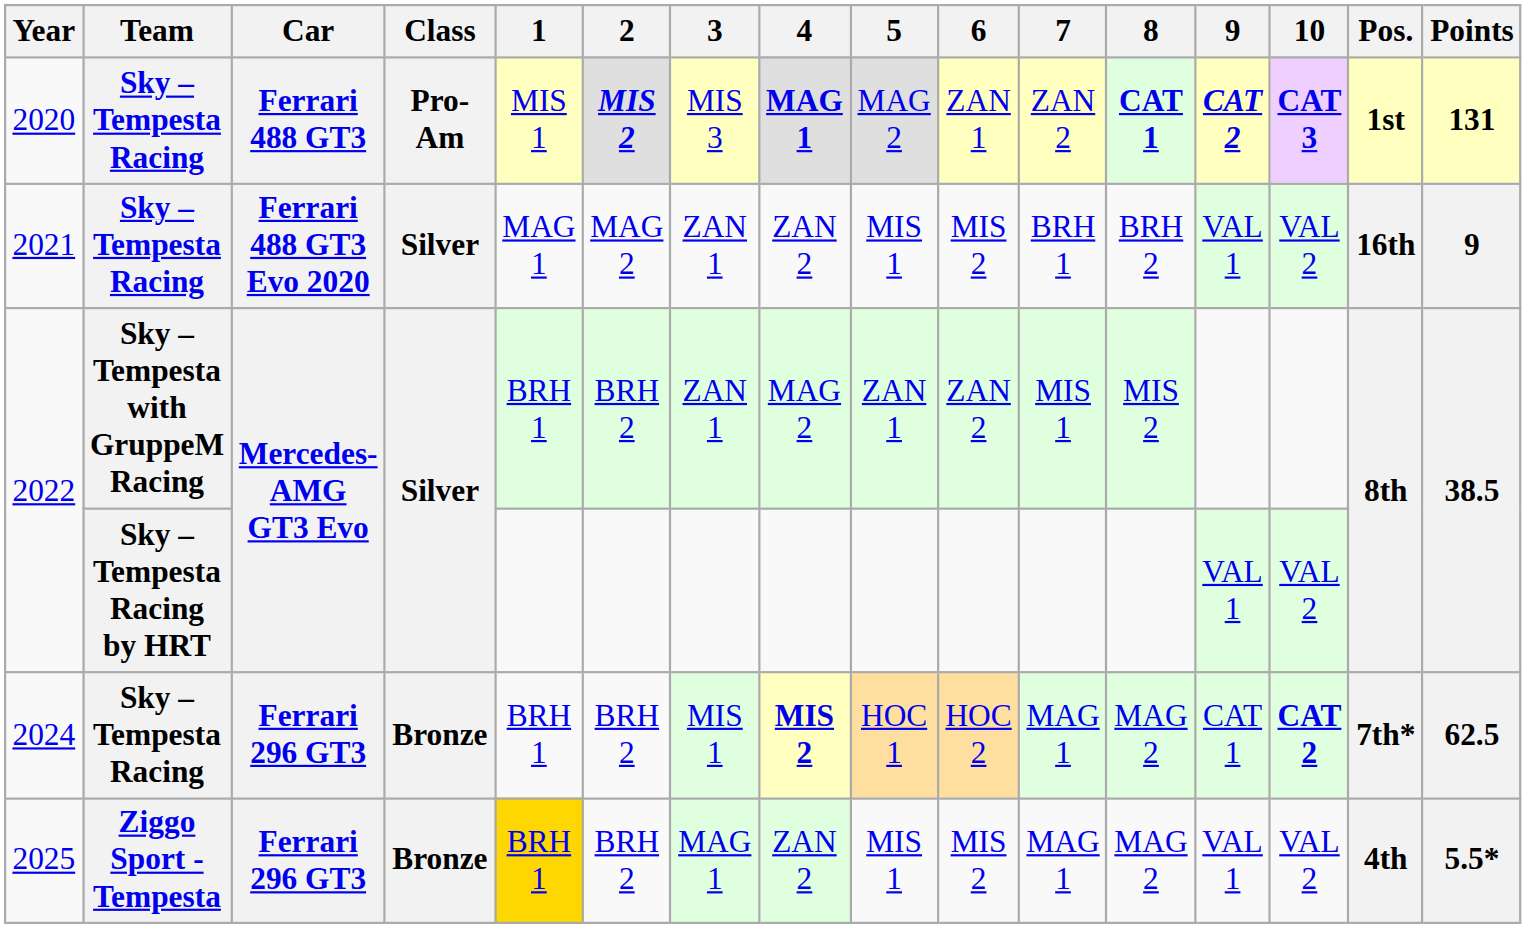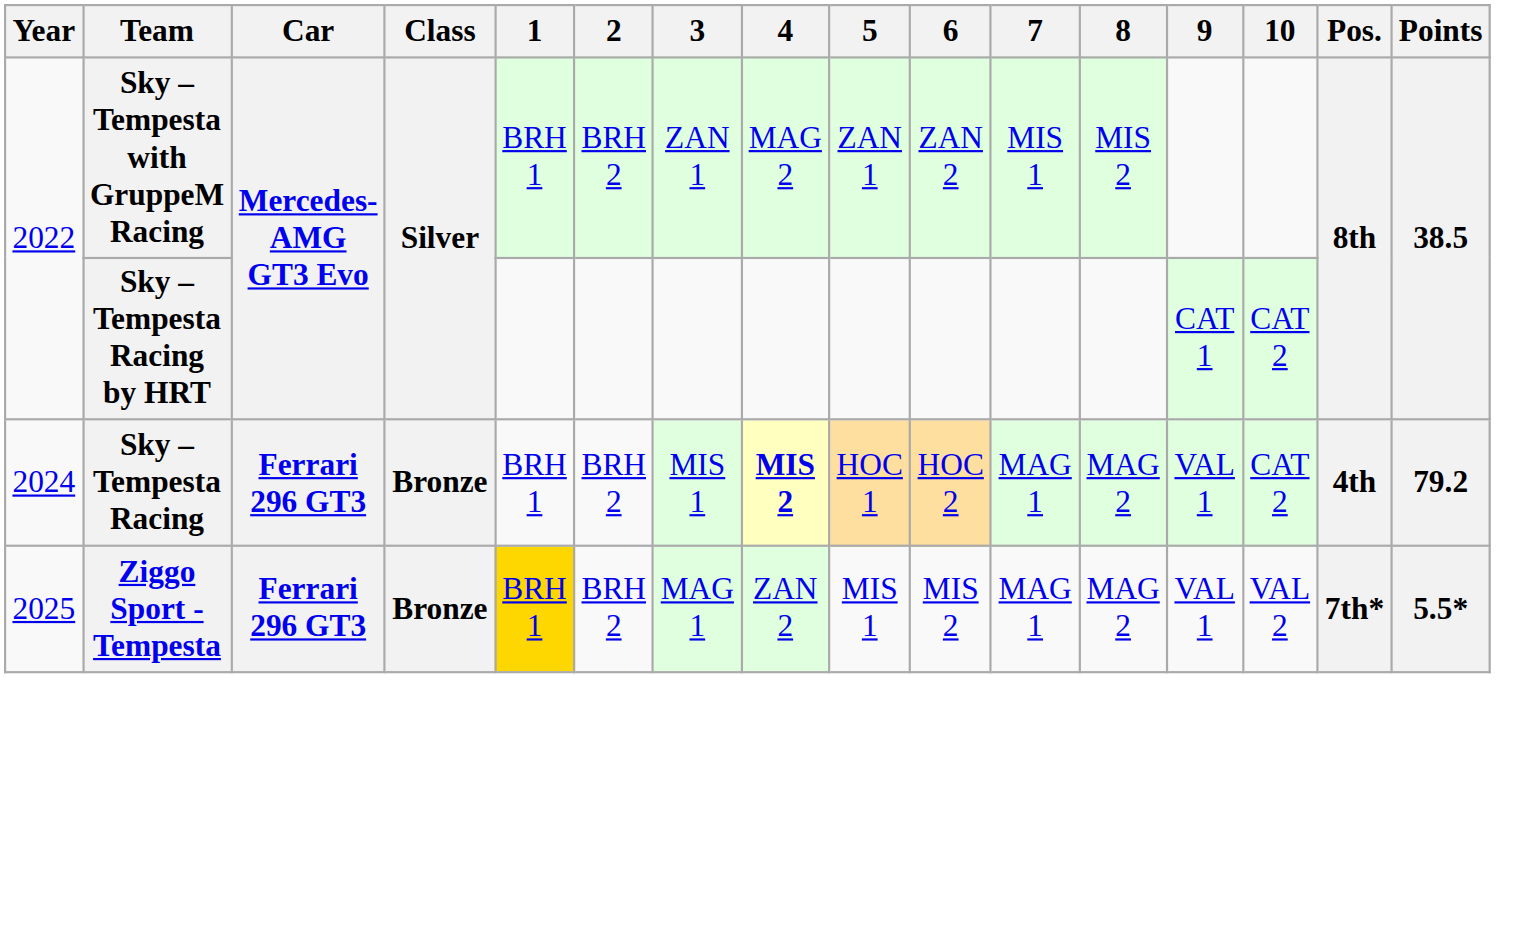- row: 2020 | Sky – Tempesta Racing | Ferrari 488 GT3 | Pro-Am | MIS 1 | MIS 2 | MIS 3 | MAG 1 | MAG 2 | ZAN 1 | ZAN 2 | CAT 1 | CAT 2 | CAT 3 | 1st | 131
- row: 2021 | Sky – Tempesta Racing | Ferrari 488 GT3 Evo 2020 | Silver | MAG 1 | MAG 2 | ZAN 1 | ZAN 2 | MIS 1 | MIS 2 | BRH 1 | BRH 2 | VAL 1 | VAL 2 | 16th | 9
2022 / Sky – Tempesta Racing by HRT | 9: VAL 1 -> CAT 1
2022 / Sky – Tempesta Racing by HRT | 10: VAL 2 -> CAT 2
2024 | 9: CAT 1 -> VAL 1
2024 | 10: bold -> normal
2024 | Pos.: 7th* -> 4th
2024 | Points: 62.5 -> 79.2
2025 | Pos.: 4th -> 7th*
